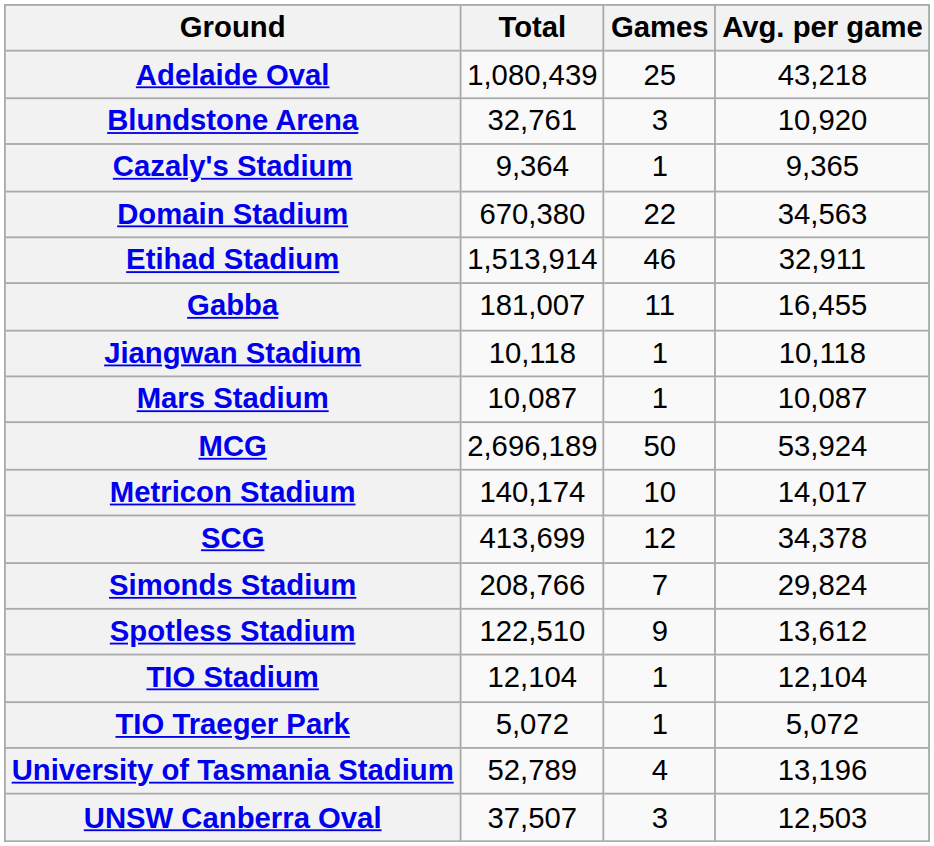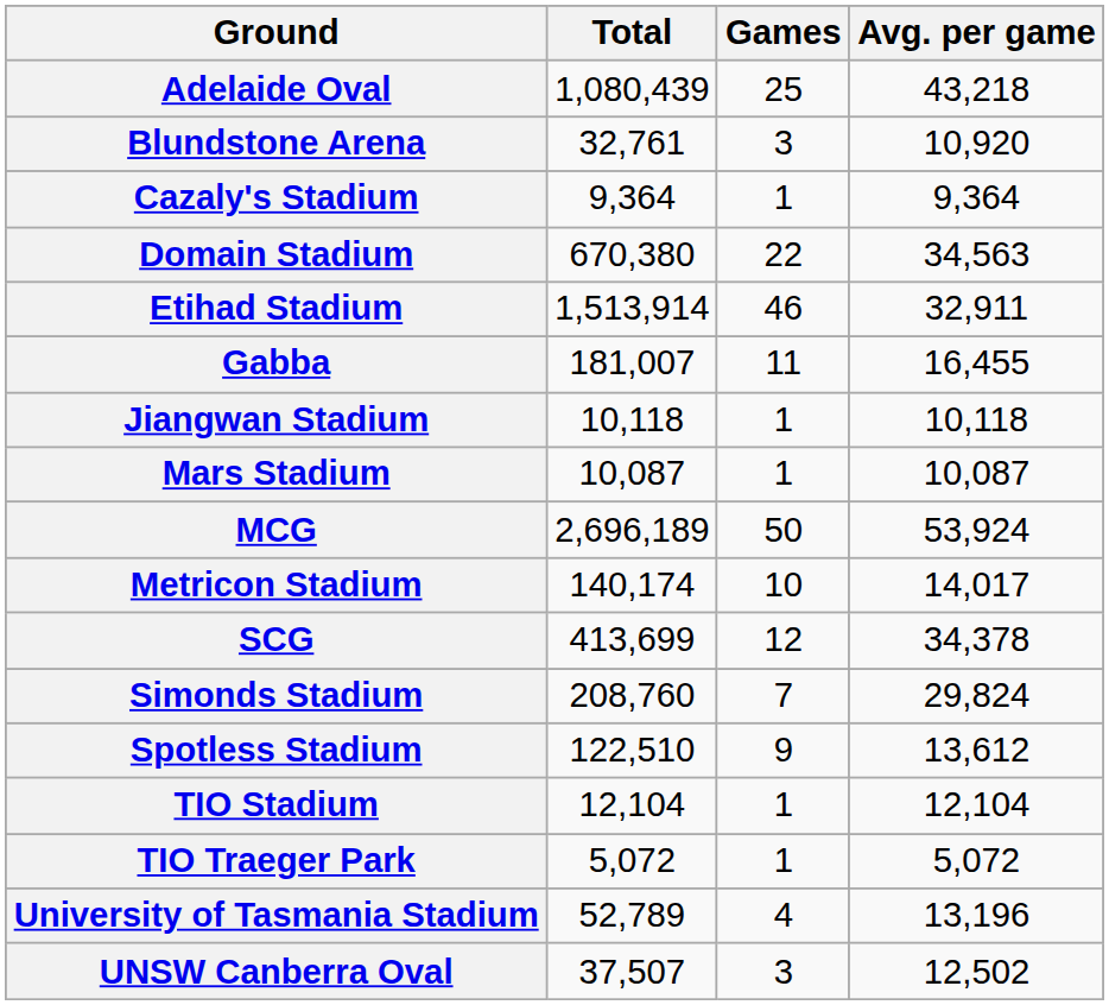Cazaly's Stadium | Avg. per game: 9,365 -> 9,364
Simonds Stadium | Total: 208,766 -> 208,760
UNSW Canberra Oval | Avg. per game: 12,503 -> 12,502
